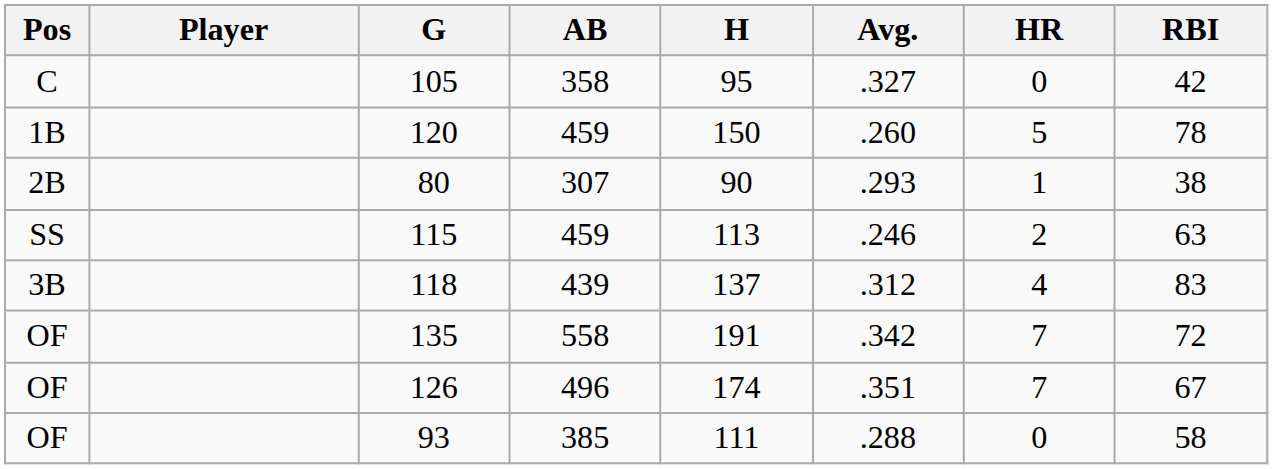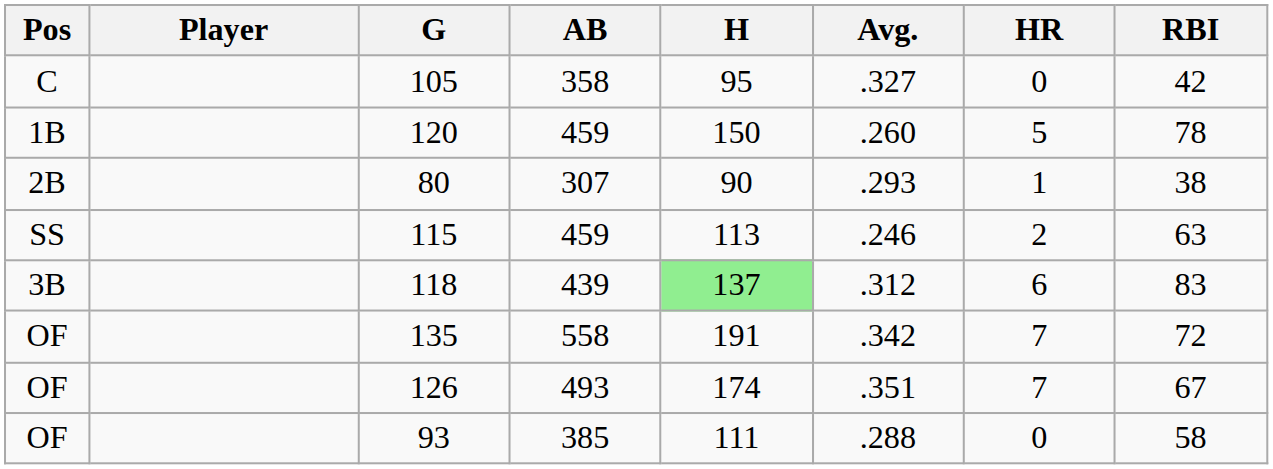118 | H: no background -> lightgreen background
118 | HR: 4 -> 6
126 | AB: 496 -> 493
